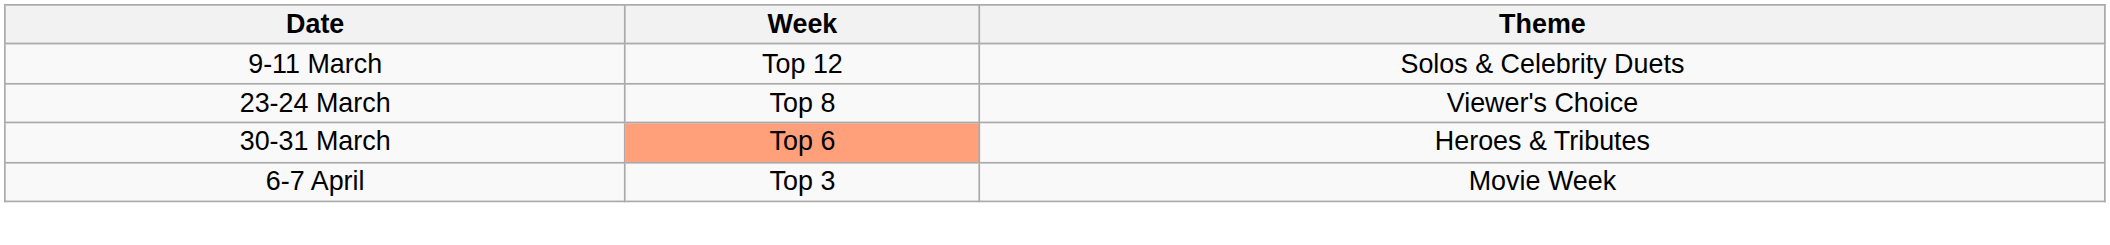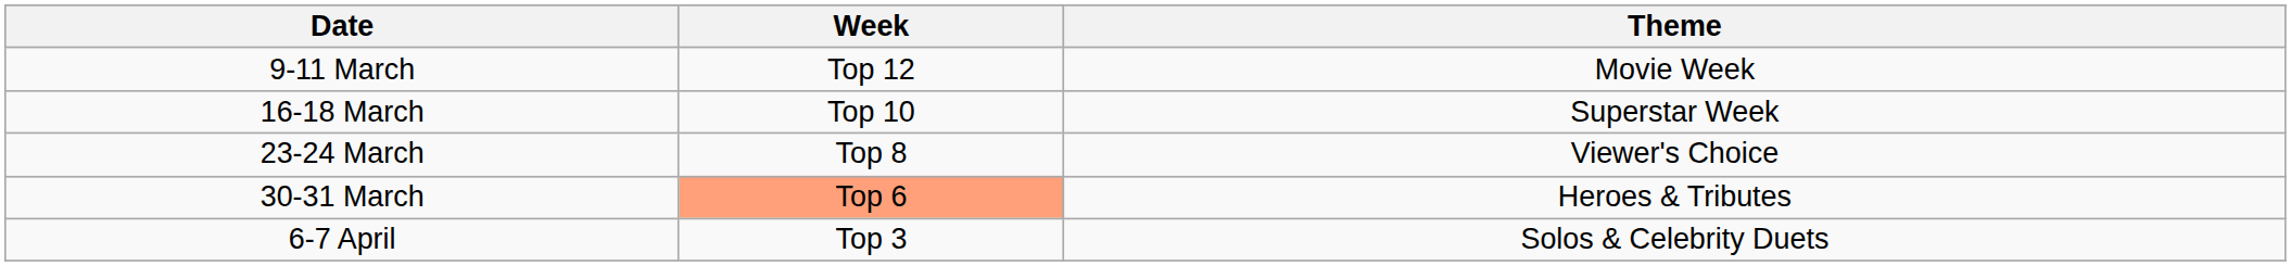9-11 March | Theme: Solos & Celebrity Duets -> Movie Week
+ row: 16-18 March | Top 10 | Superstar Week
6-7 April | Theme: Movie Week -> Solos & Celebrity Duets
